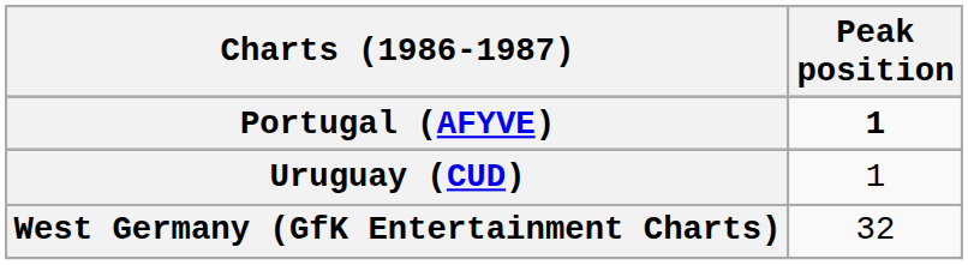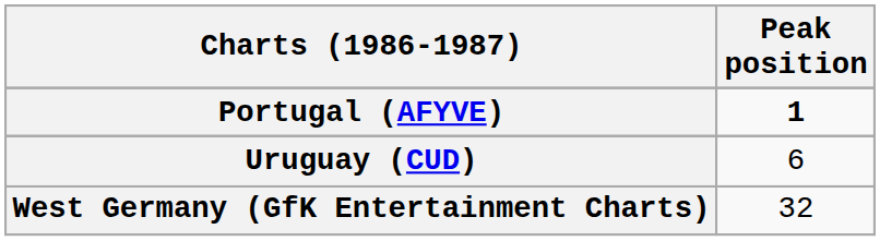Uruguay (CUD) | Peak position: 1 -> 6
